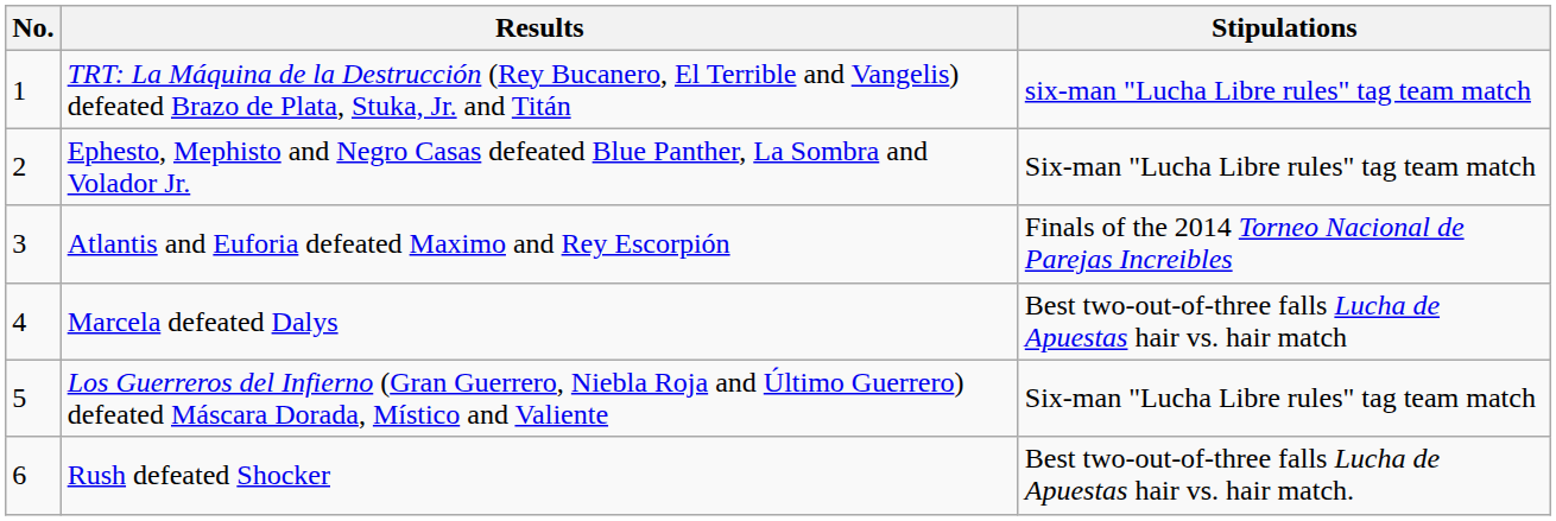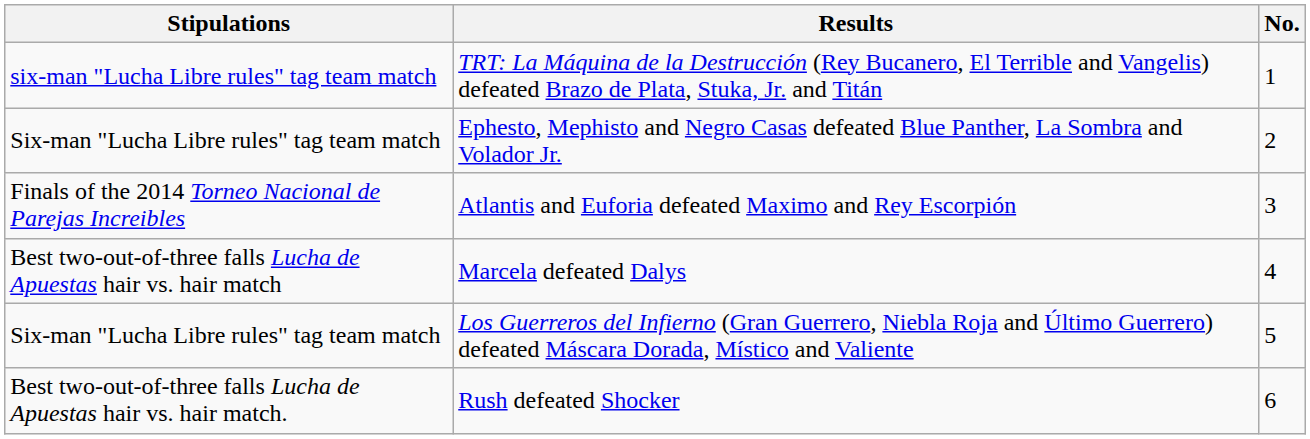columns swapped: No. <-> Stipulations
